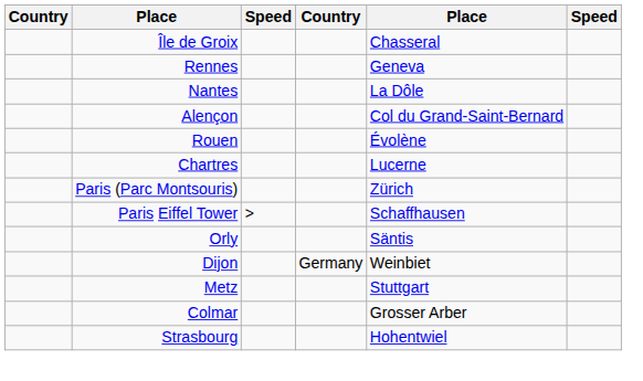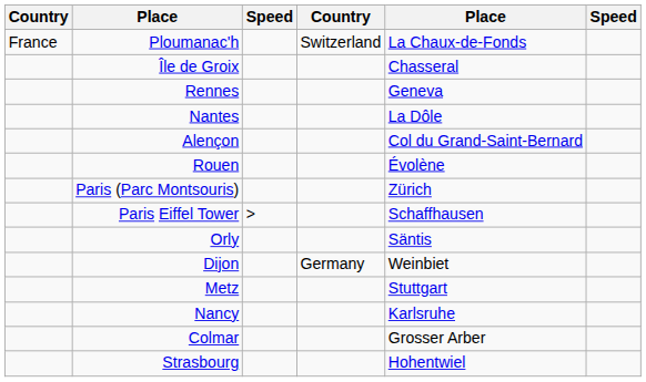+ row: France | Ploumanac'h | Switzerland | La Chaux-de-Fonds
- row: Chartres | Lucerne
+ row: Nancy | Karlsruhe
